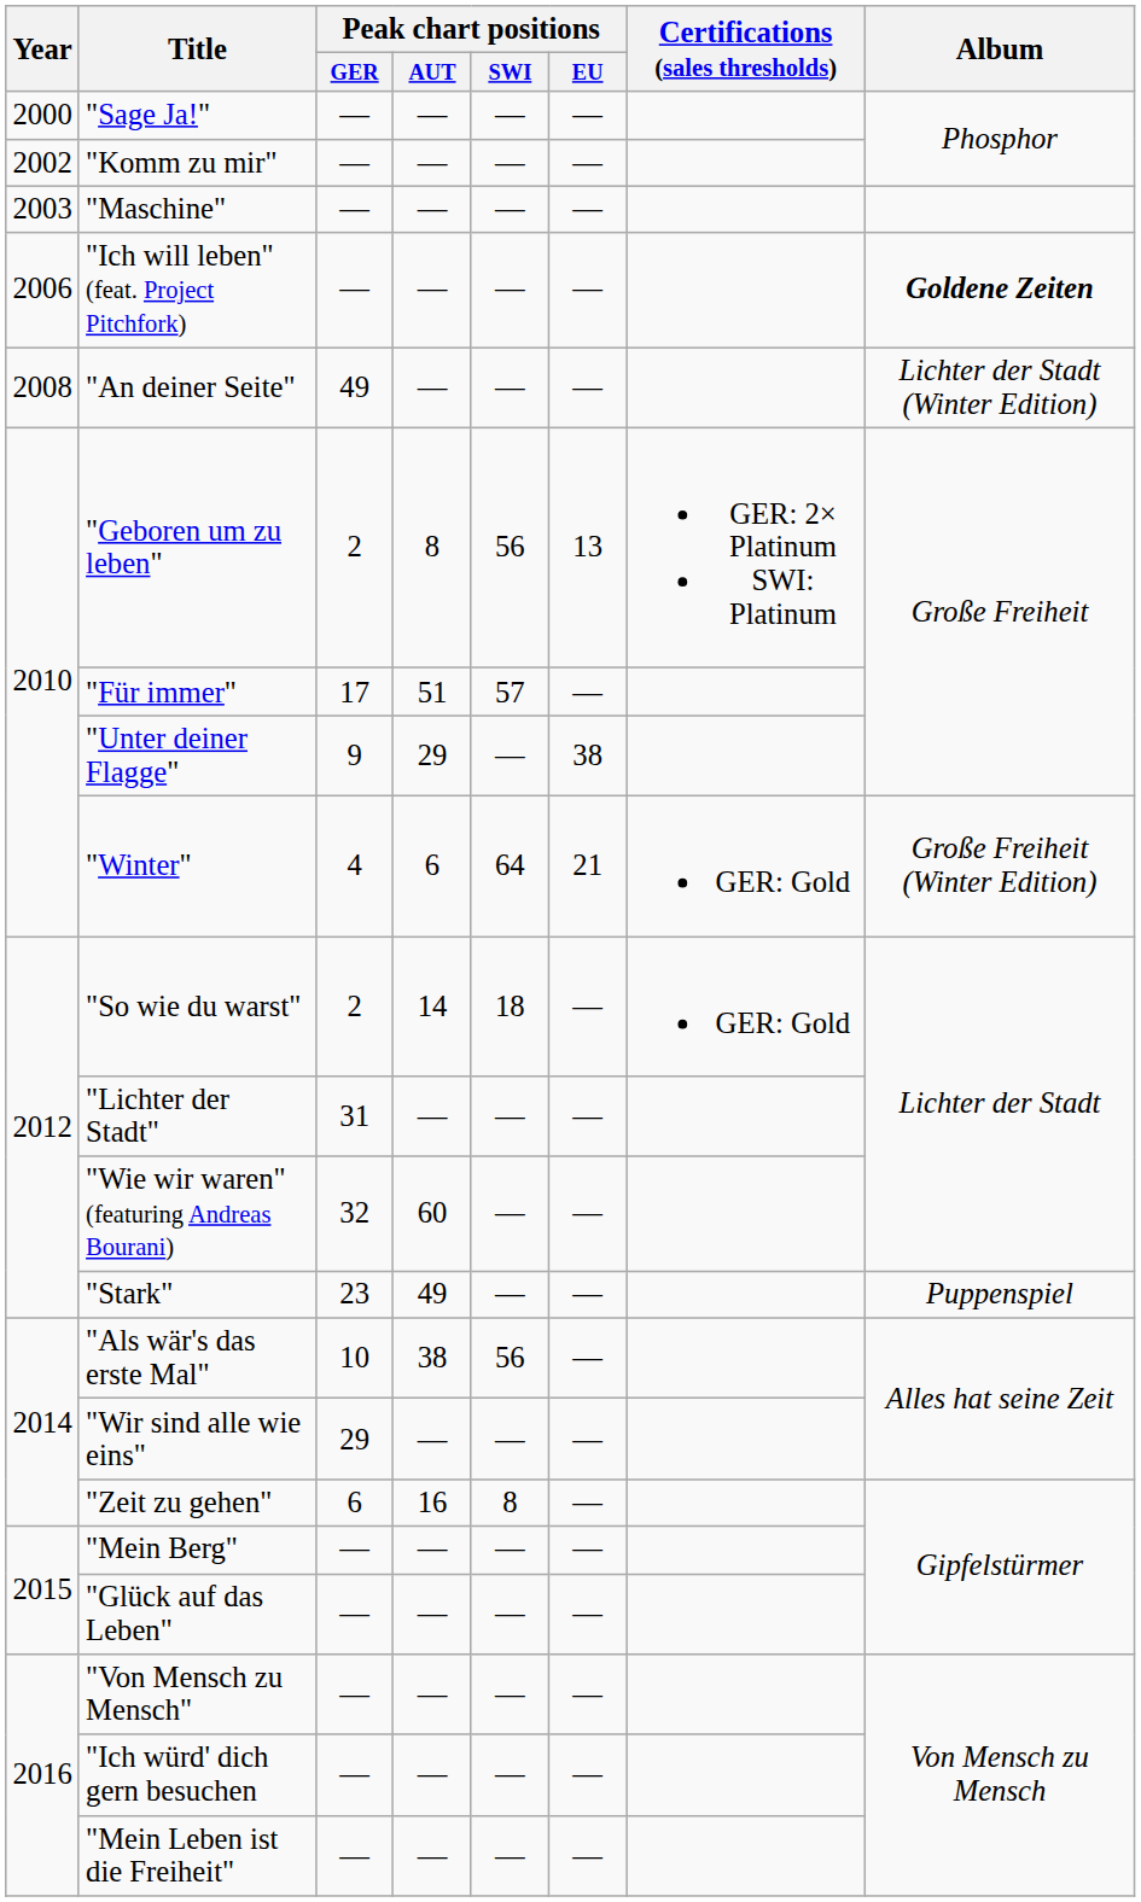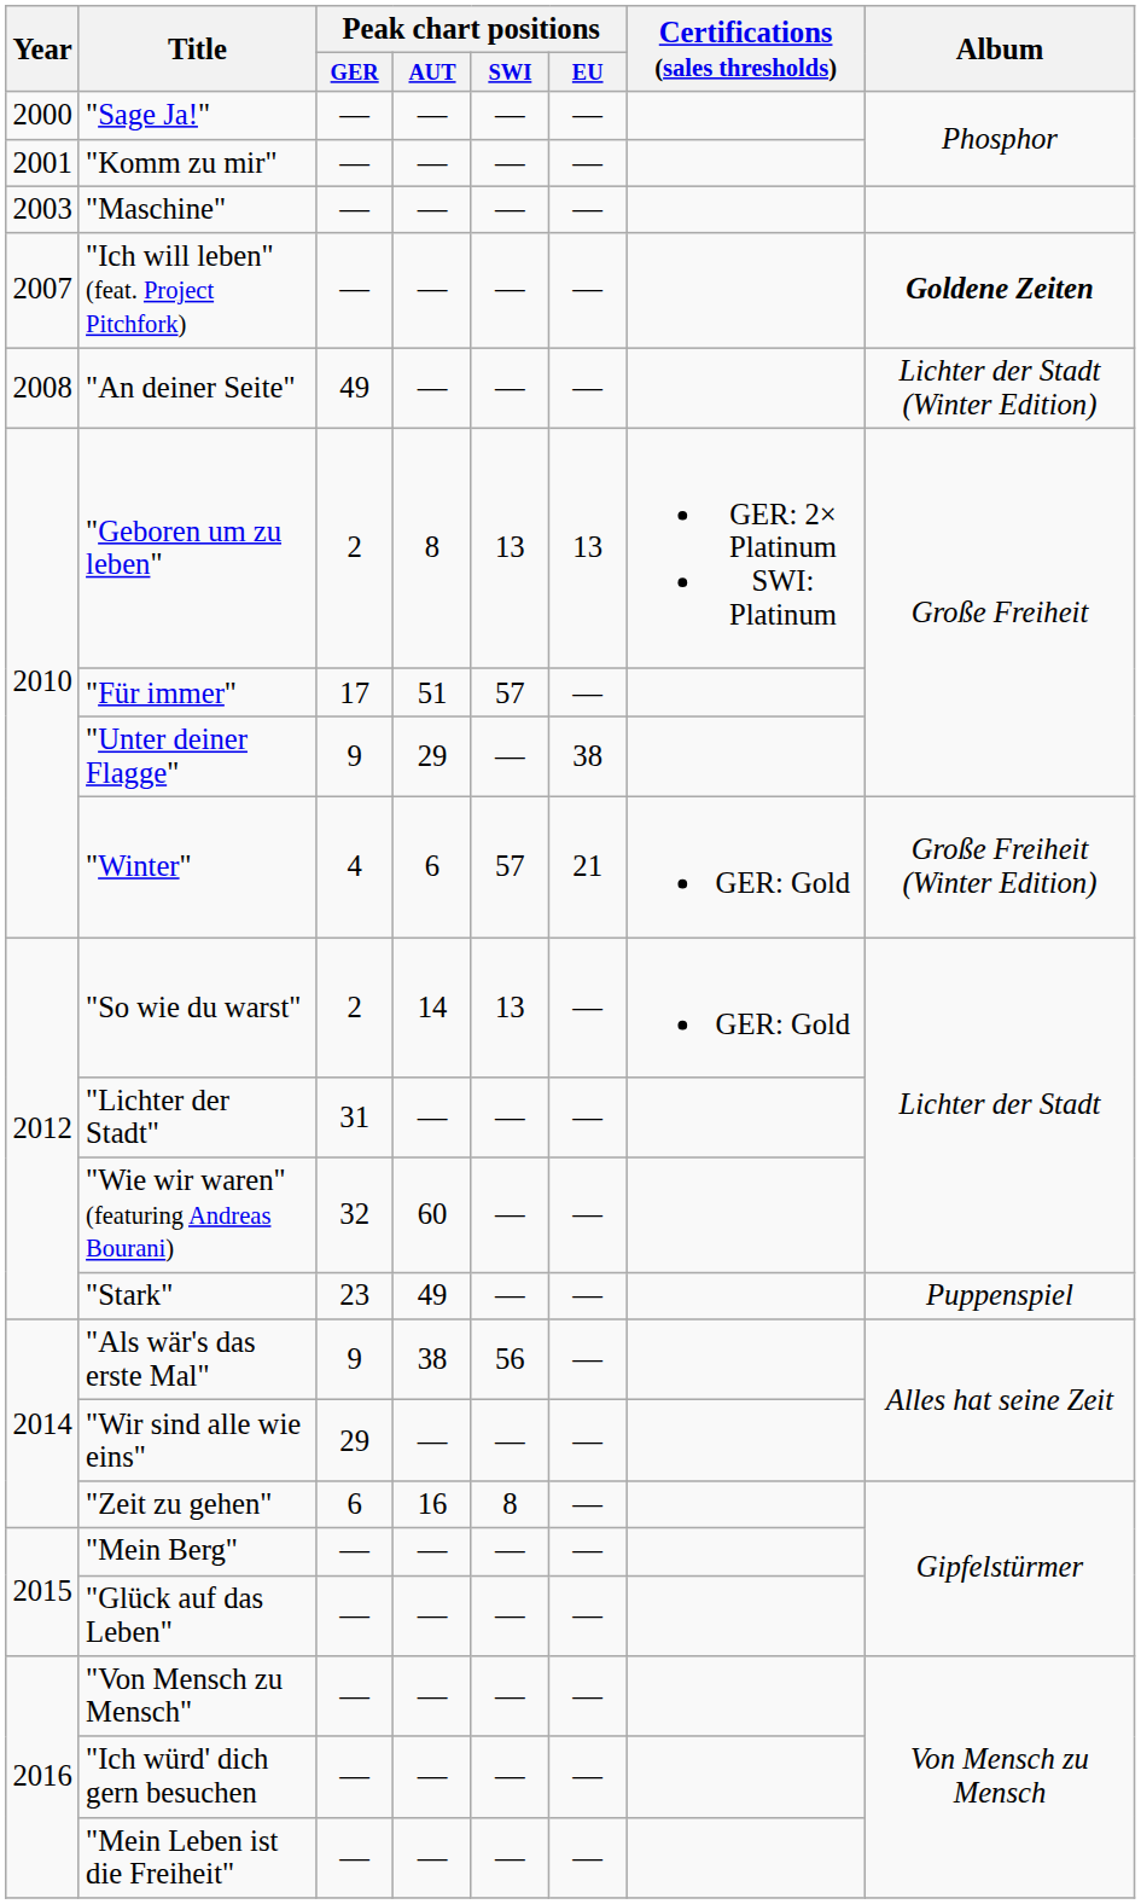"Komm zu mir" | Year: 2002 -> 2001
"Ich will leben" (feat. Project Pitchfork) | Year: 2006 -> 2007
"Geboren um zu leben" | Peak chart positions / SWI: 56 -> 13
"Winter" | Peak chart positions / SWI: 64 -> 57
"So wie du warst" | Peak chart positions / SWI: 18 -> 13
"Als wär's das erste Mal" | Peak chart positions / GER: 10 -> 9
